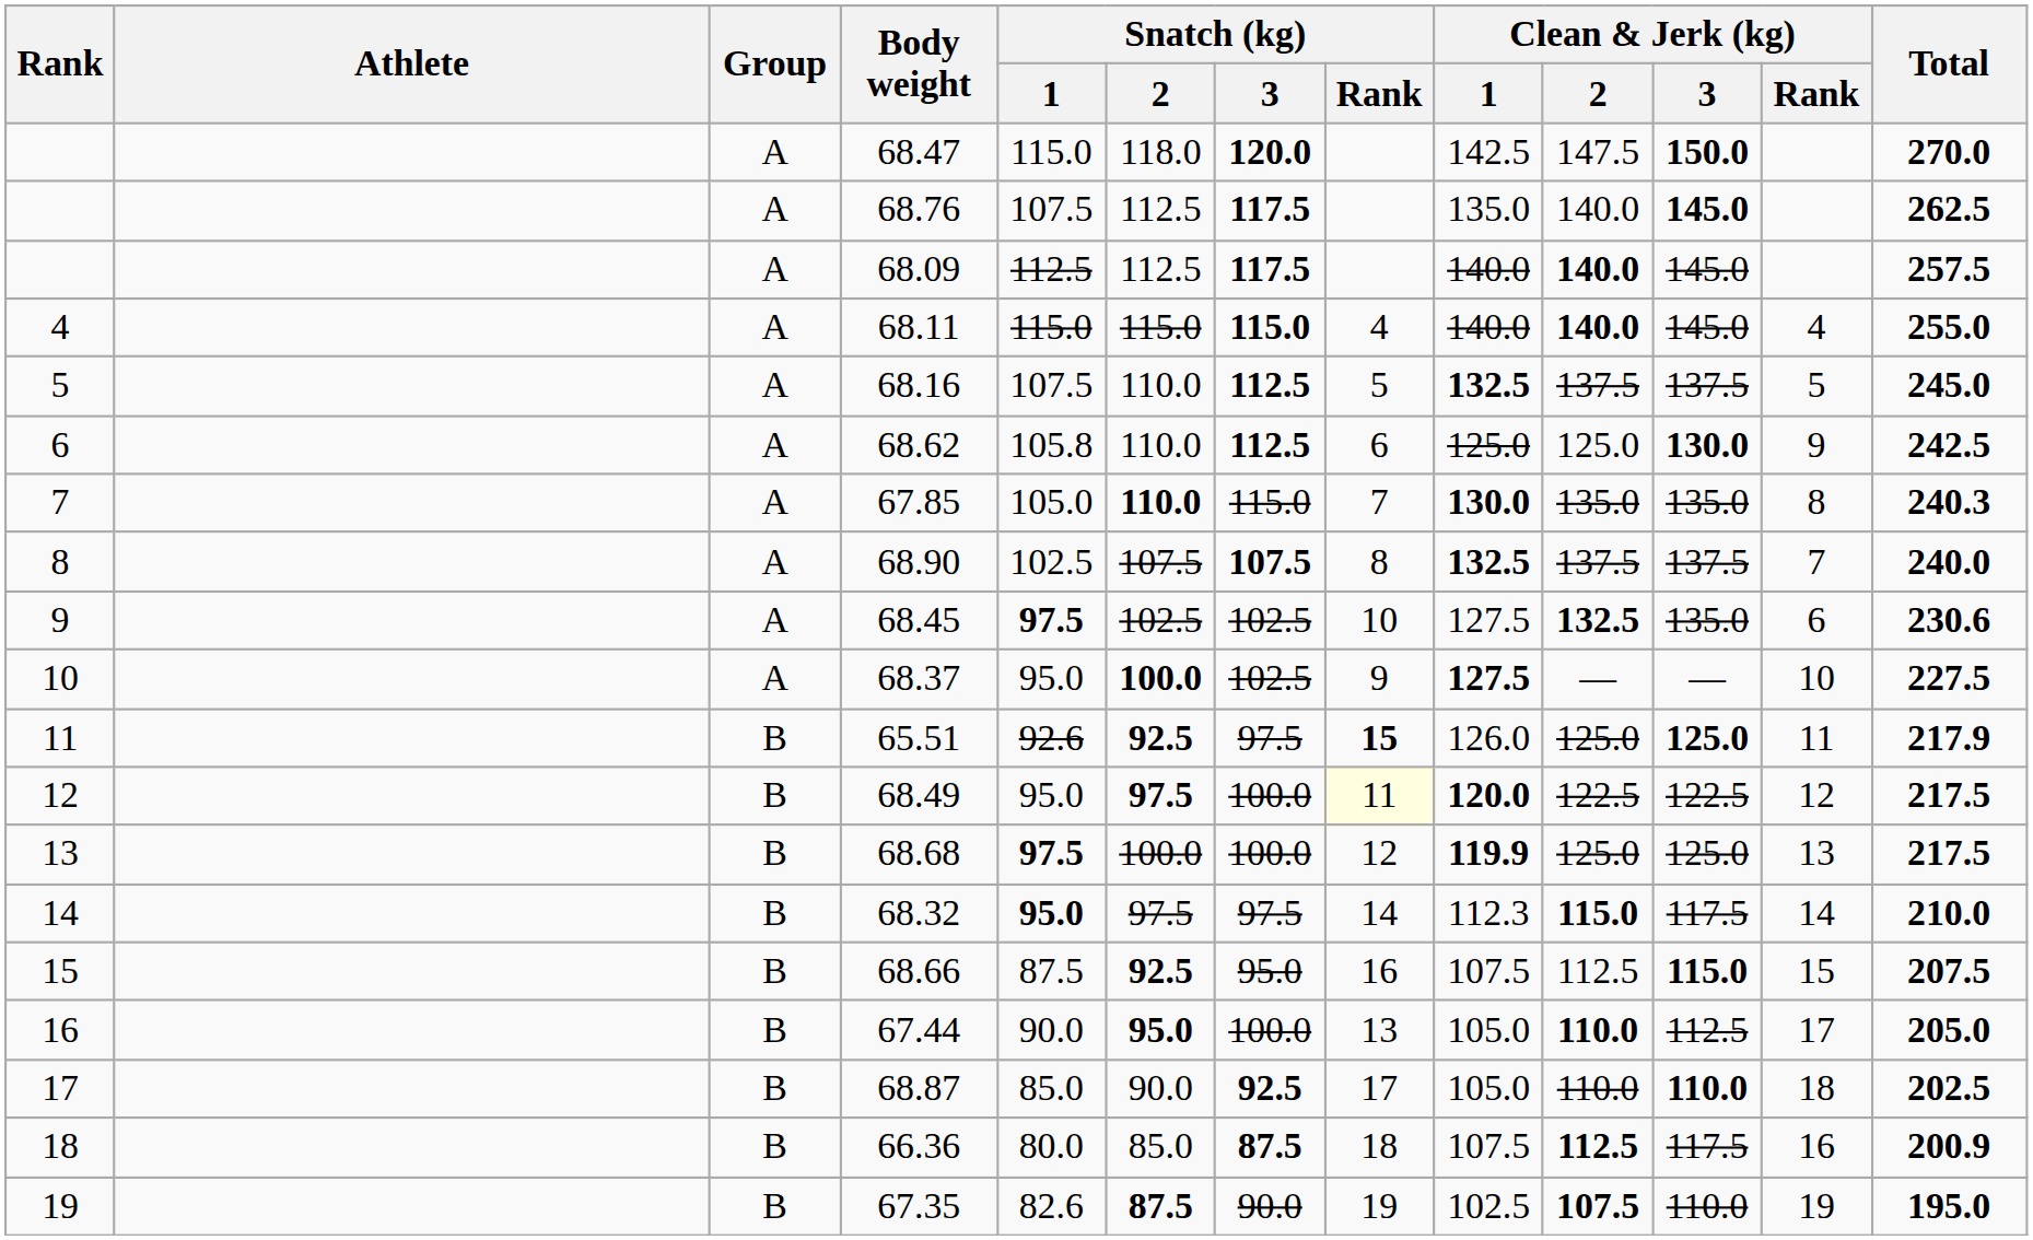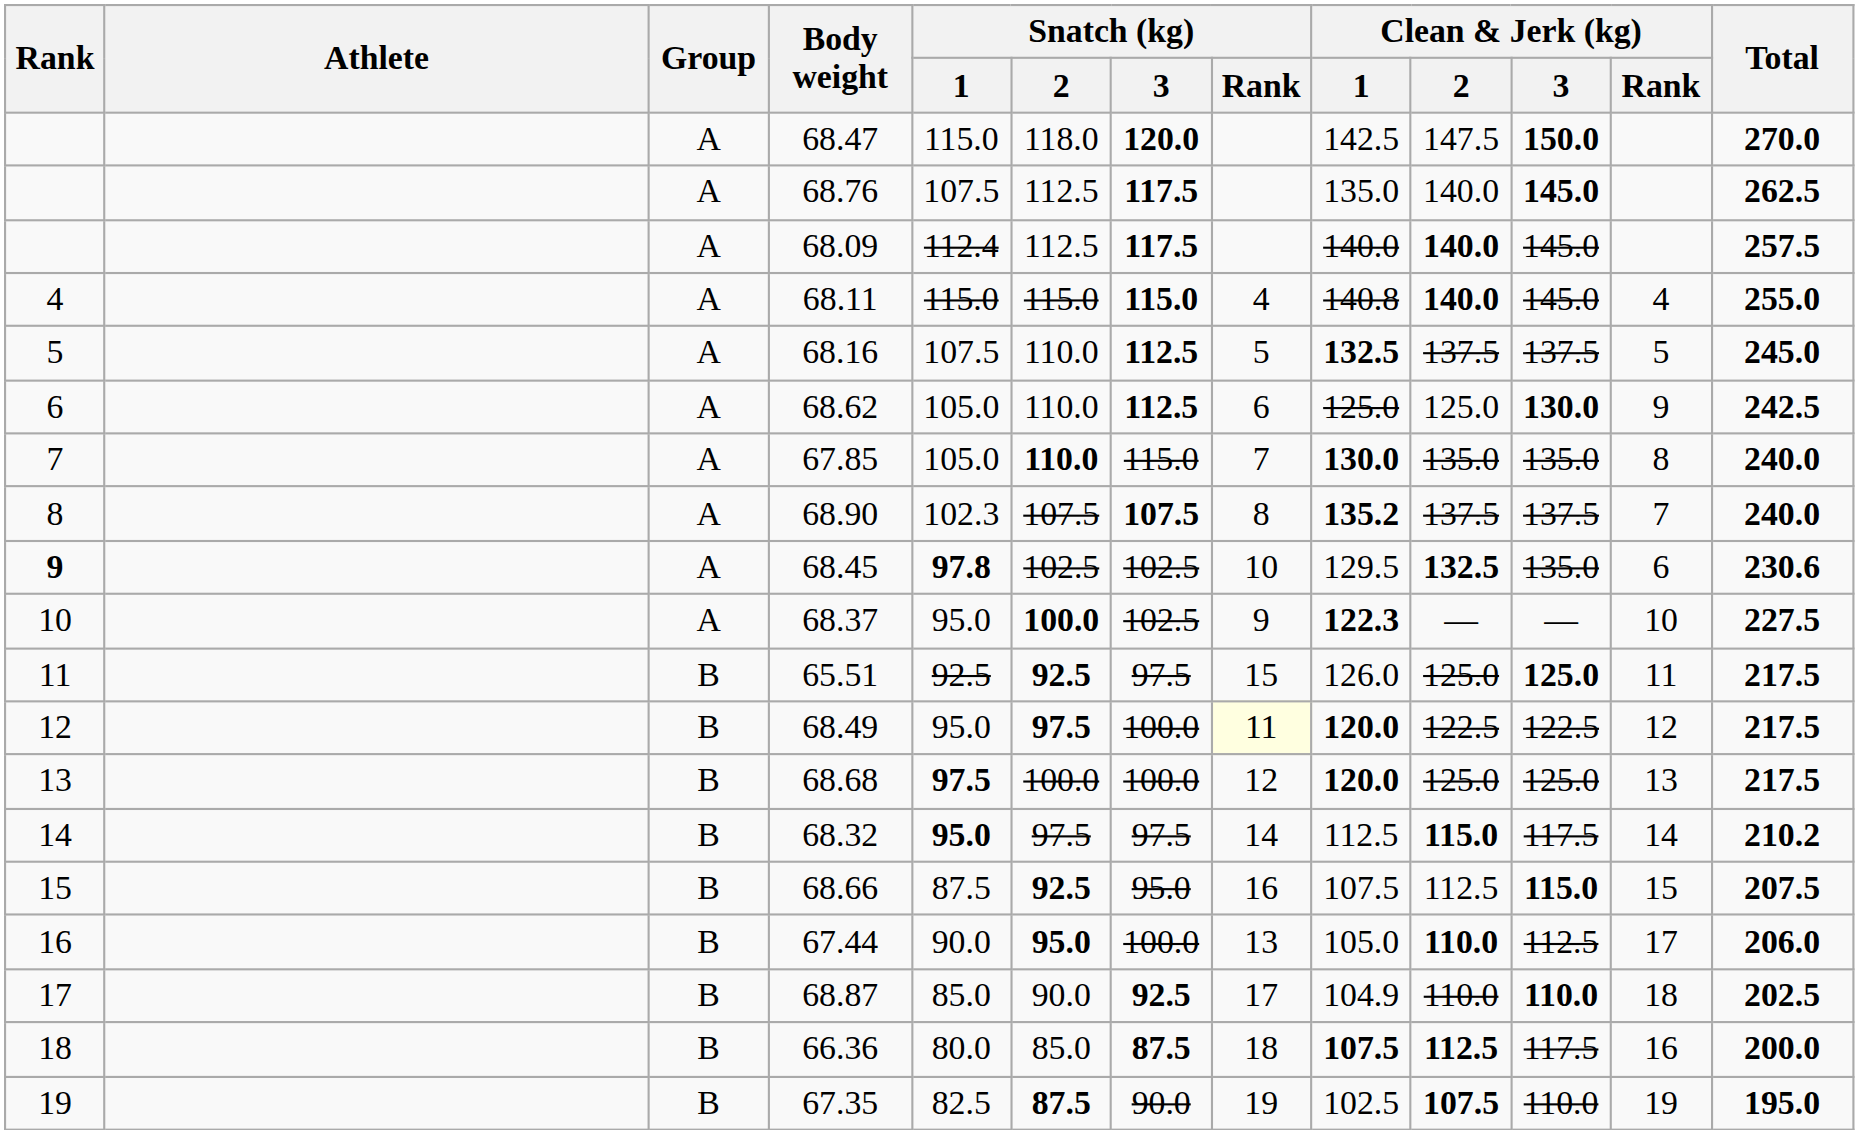68.09 | Snatch (kg) / 1: 112.5 -> 112.4
68.11 | Clean & Jerk (kg) / 1: 140.0 -> 140.8
68.62 | Snatch (kg) / 1: 105.8 -> 105.0
67.85 | Total: 240.3 -> 240.0
68.90 | Snatch (kg) / 1: 102.5 -> 102.3
68.90 | Clean & Jerk (kg) / 1: 132.5 -> 135.2
68.45 | Rank: normal -> bold
68.45 | Snatch (kg) / 1: 97.5 -> 97.8
68.45 | Clean & Jerk (kg) / 1: 127.5 -> 129.5
68.37 | Clean & Jerk (kg) / 1: 127.5 -> 122.3
65.51 | Snatch (kg) / 1: 92.6 -> 92.5
65.51 | Snatch (kg) / Rank: bold -> normal
65.51 | Total: 217.9 -> 217.5
68.68 | Clean & Jerk (kg) / 1: 119.9 -> 120.0
68.32 | Clean & Jerk (kg) / 1: 112.3 -> 112.5
68.32 | Total: 210.0 -> 210.2
67.44 | Total: 205.0 -> 206.0
68.87 | Clean & Jerk (kg) / 1: 105.0 -> 104.9
66.36 | Clean & Jerk (kg) / 1: normal -> bold
66.36 | Total: 200.9 -> 200.0
67.35 | Snatch (kg) / 1: 82.6 -> 82.5
